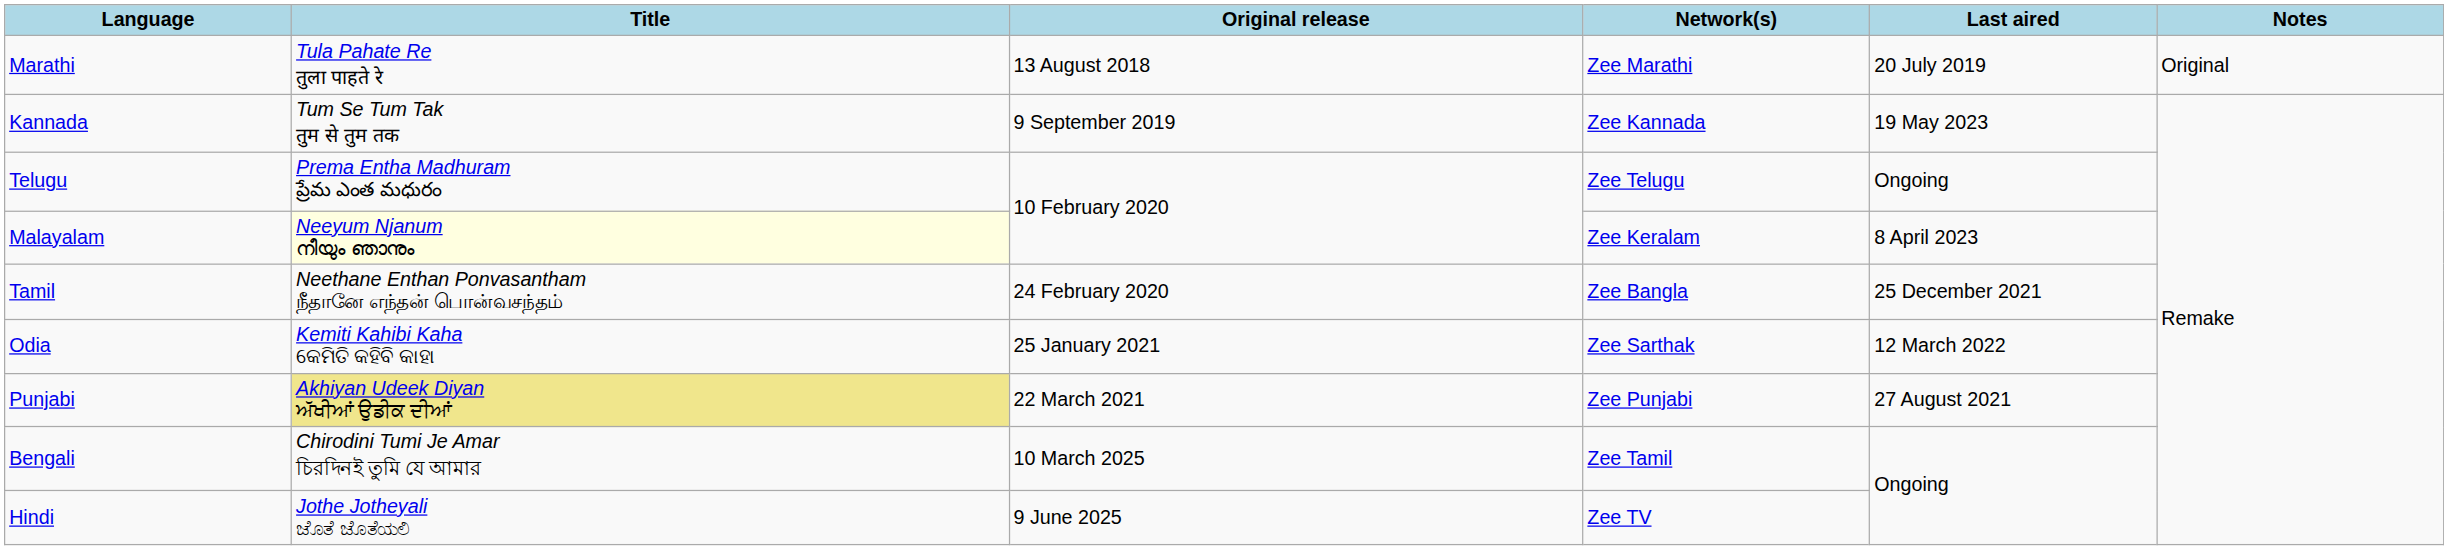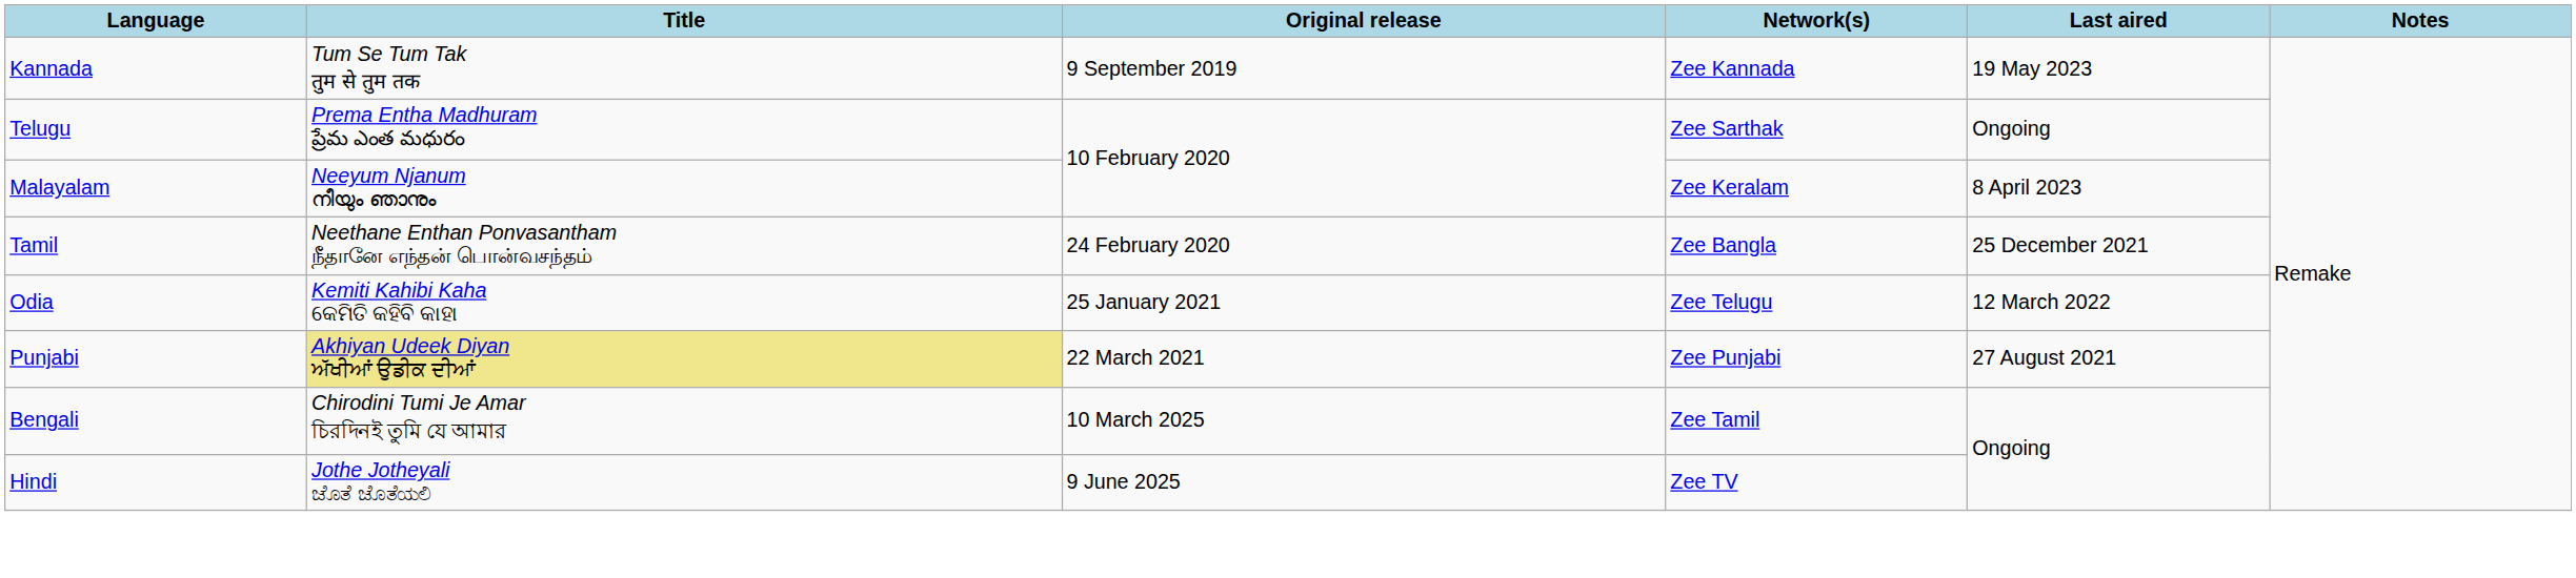- row: Marathi | Tula Pahate Re तुला पाहते रे | 13 August 2018 | Zee Marathi | 20 July 2019 | Original
Telugu | Network(s): Zee Telugu -> Zee Sarthak
Malayalam | Title: lightyellow background -> no background
Odia | Network(s): Zee Sarthak -> Zee Telugu
